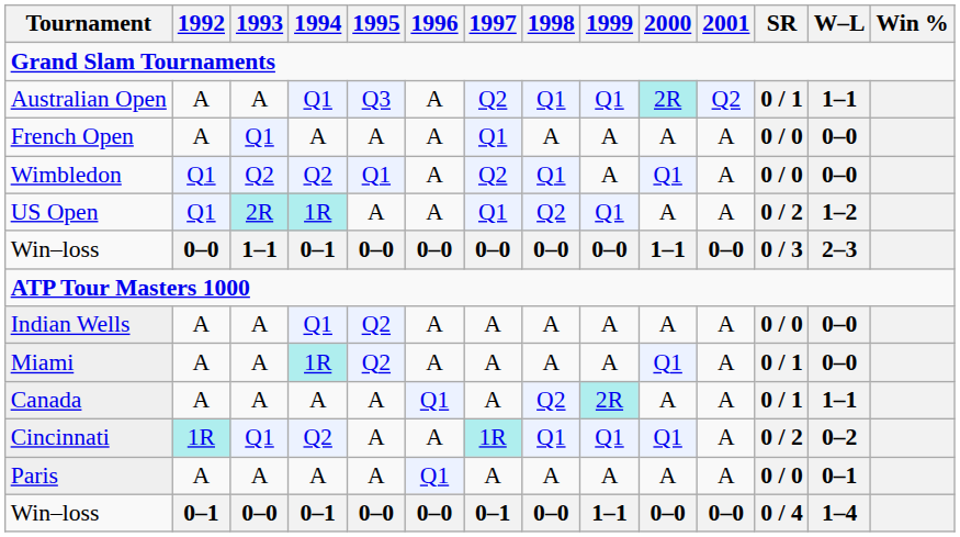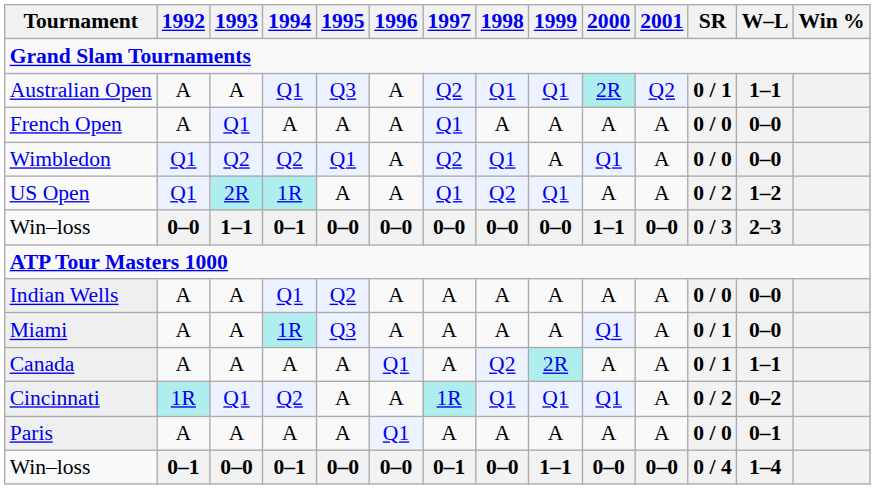Miami | 1995: Q2 -> Q3
